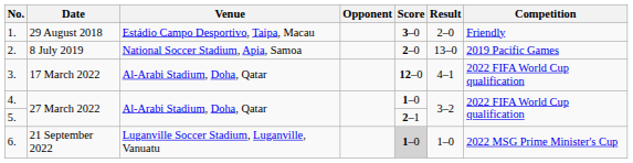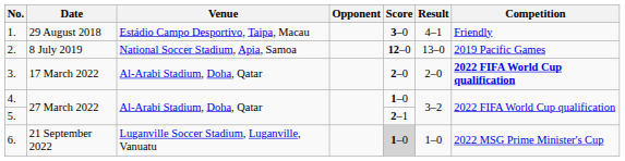1. | Result: 2–0 -> 4–1
2. | Score: 2–0 -> 12–0
3. | Score: 12–0 -> 2–0
3. | Result: 4–1 -> 2–0
3. | Competition: normal -> bold
